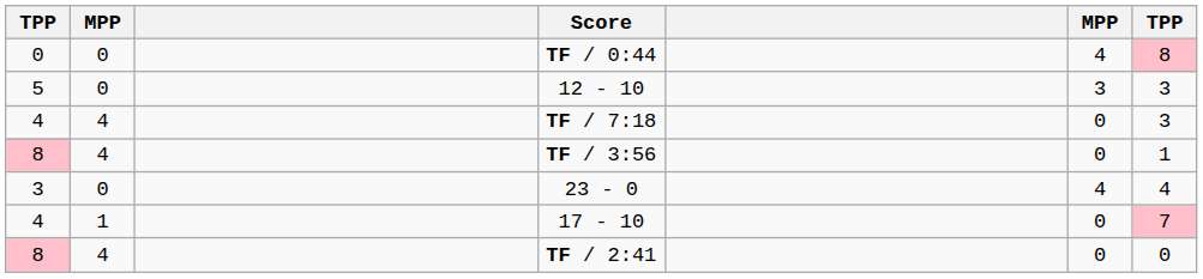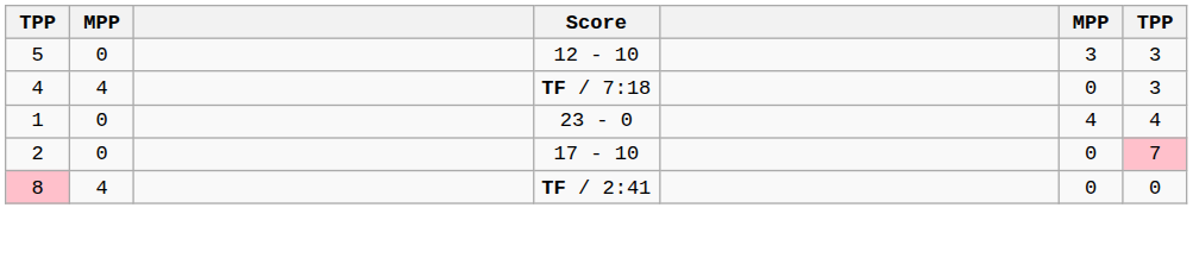- row: 0 | 0 | TF / 0:44 | 4 | 8
- row: 8 | 4 | TF / 3:56 | 0 | 1
23 - 0 | column 1: 3 -> 1
17 - 10 | column 1: 4 -> 2
17 - 10 | column 2: 1 -> 0
